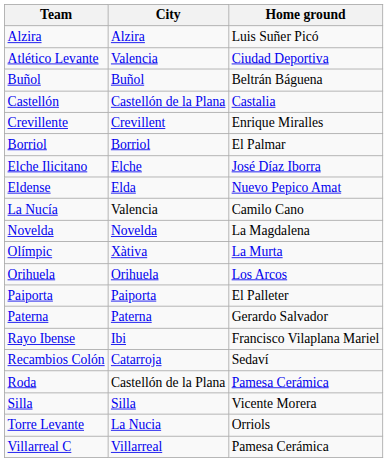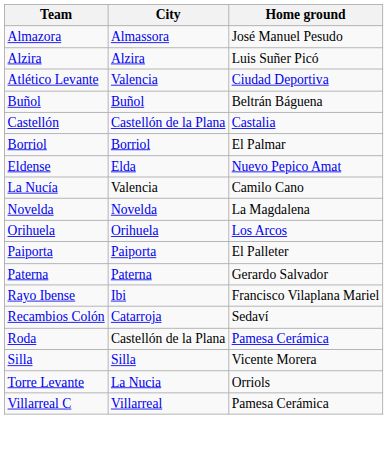+ row: Almazora | Almassora | José Manuel Pesudo
- row: Crevillente | Crevillent | Enrique Miralles
- row: Elche Ilicitano | Elche | José Díaz Iborra
- row: Olímpic | Xàtiva | La Murta
